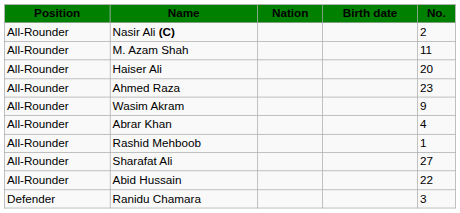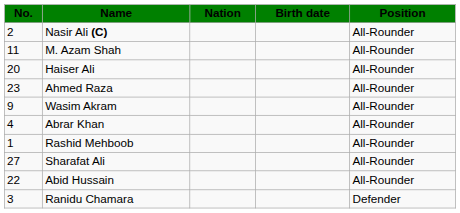columns swapped: No. <-> Position
